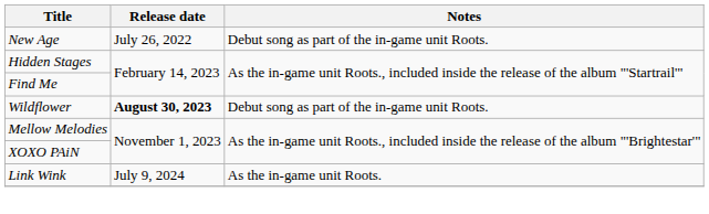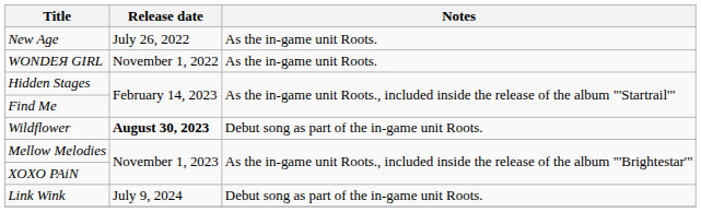New Age | Notes: Debut song as part of the in-game unit Roots. -> As the in-game unit Roots.
+ row: WONDEЯ GIRL | November 1, 2022 | As the in-game unit Roots.
Link Wink | Notes: As the in-game unit Roots. -> Debut song as part of the in-game unit Roots.
